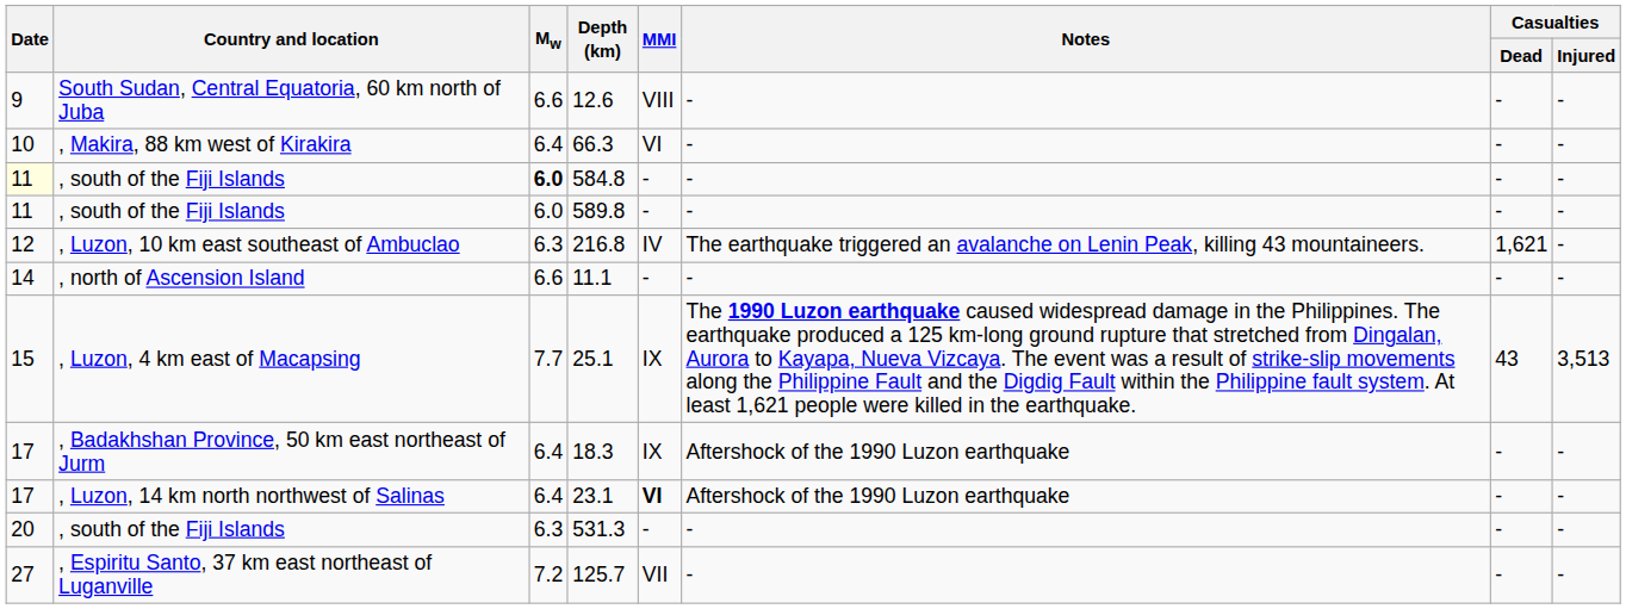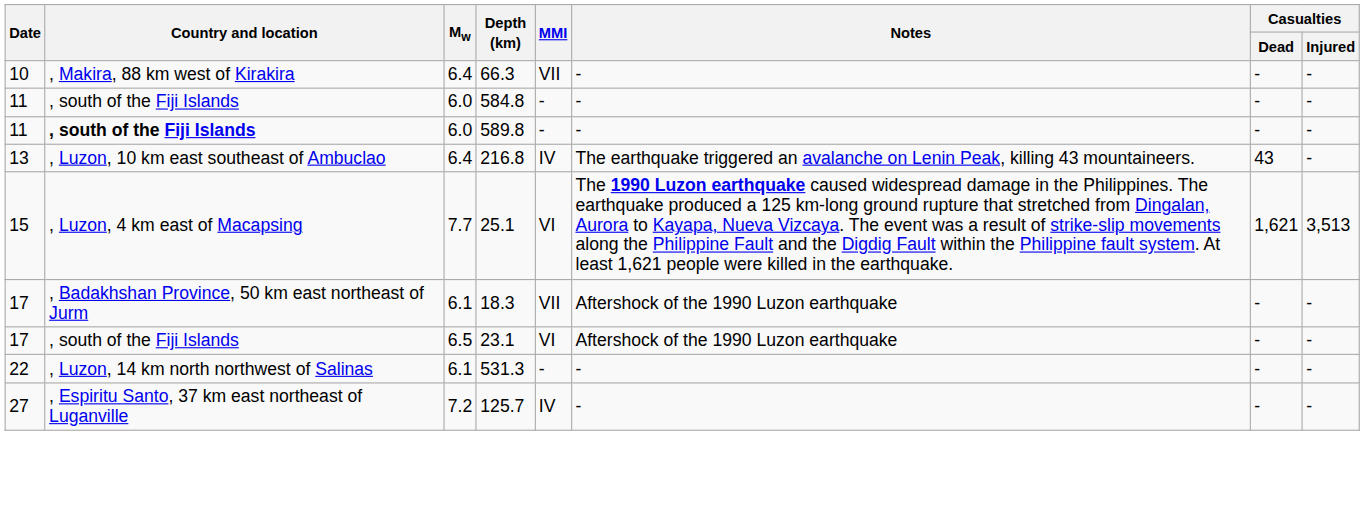- row: 9 | South Sudan, Central Equatoria, 60 km north of Juba | 6.6 | 12.6 | VIII | - | - | -
66.3 | MMI: VI -> VII
584.8 | Date: lightyellow background -> no background
584.8 | Mw: bold -> normal
589.8 | Country and location: normal -> bold
216.8 | Date: 12 -> 13
216.8 | Mw: 6.3 -> 6.4
216.8 | Casualties / Dead: 1,621 -> 43
- row: 14 | , north of Ascension Island | 6.6 | 11.1 | - | - | - | -
25.1 | MMI: IX -> VI
25.1 | Casualties / Dead: 43 -> 1,621
18.3 | Mw: 6.4 -> 6.1
18.3 | MMI: IX -> VII
23.1 | Country and location: , Luzon, 14 km north northwest of Salinas -> , south of the Fiji Islands
23.1 | Mw: 6.4 -> 6.5
23.1 | MMI: bold -> normal
531.3 | Date: 20 -> 22
531.3 | Country and location: , south of the Fiji Islands -> , Luzon, 14 km north northwest of Salinas
531.3 | Mw: 6.3 -> 6.1
125.7 | MMI: VII -> IV
